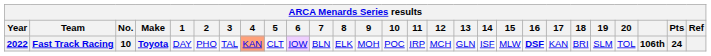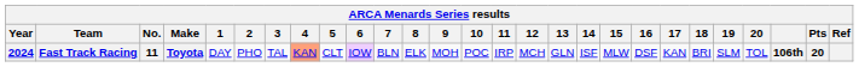Fast Track Racing | Year: 2022 -> 2024
Fast Track Racing | No.: 10 -> 11
Fast Track Racing | 16: bold -> normal
Fast Track Racing | Pts: 24 -> 20
